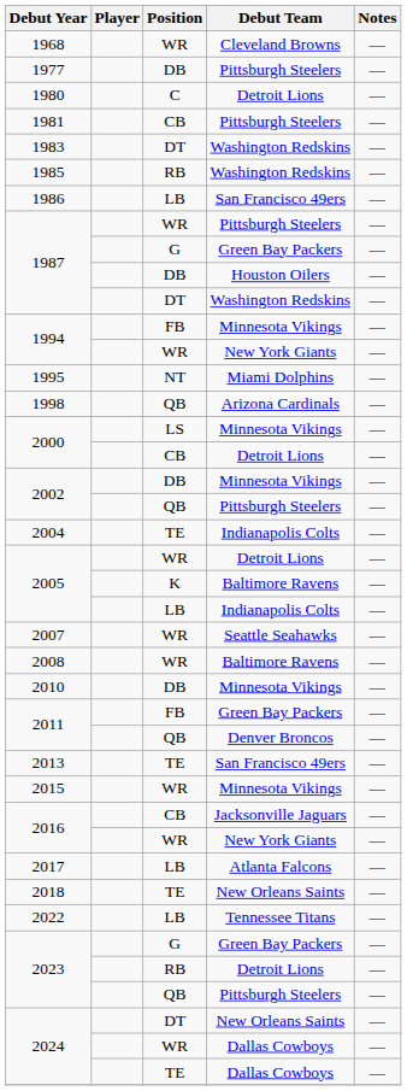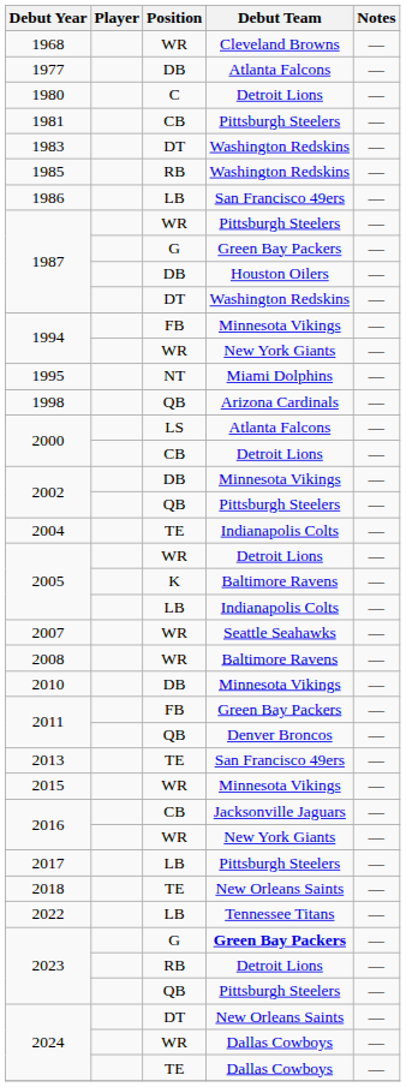1977 | Debut Team: Pittsburgh Steelers -> Atlanta Falcons
2000 / LS | Debut Team: Minnesota Vikings -> Atlanta Falcons
2017 | Debut Team: Atlanta Falcons -> Pittsburgh Steelers
2023 / G | Debut Team: normal -> bold
